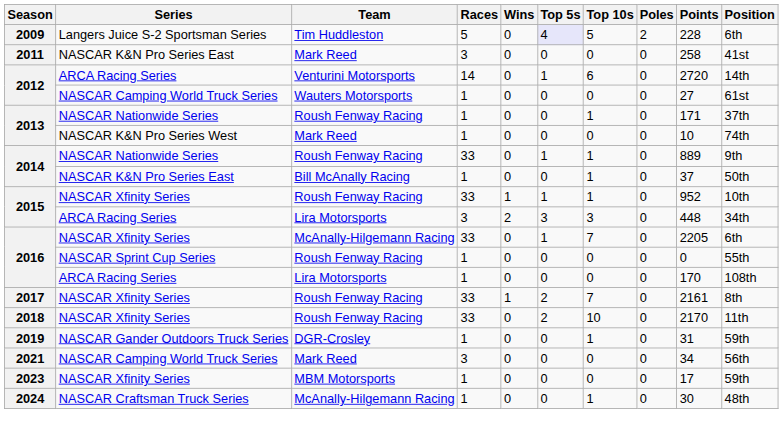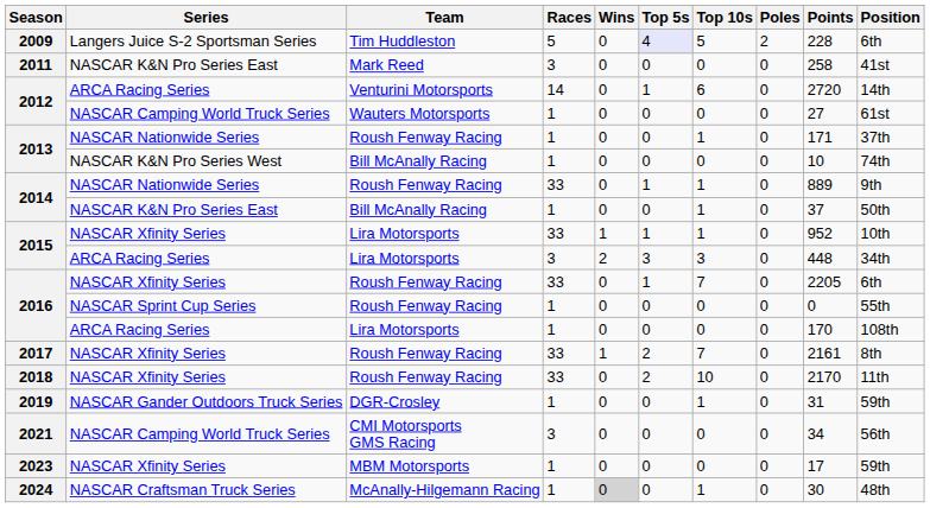2013 / NASCAR K&N Pro Series West | Team: Mark Reed -> Bill McAnally Racing
2015 / NASCAR Xfinity Series | Team: Roush Fenway Racing -> Lira Motorsports
2016 / NASCAR Xfinity Series | Team: McAnally-Hilgemann Racing -> Roush Fenway Racing
2021 | Team: Mark Reed -> CMI Motorsports GMS Racing
2024 | Wins: no background -> lightgrey background
